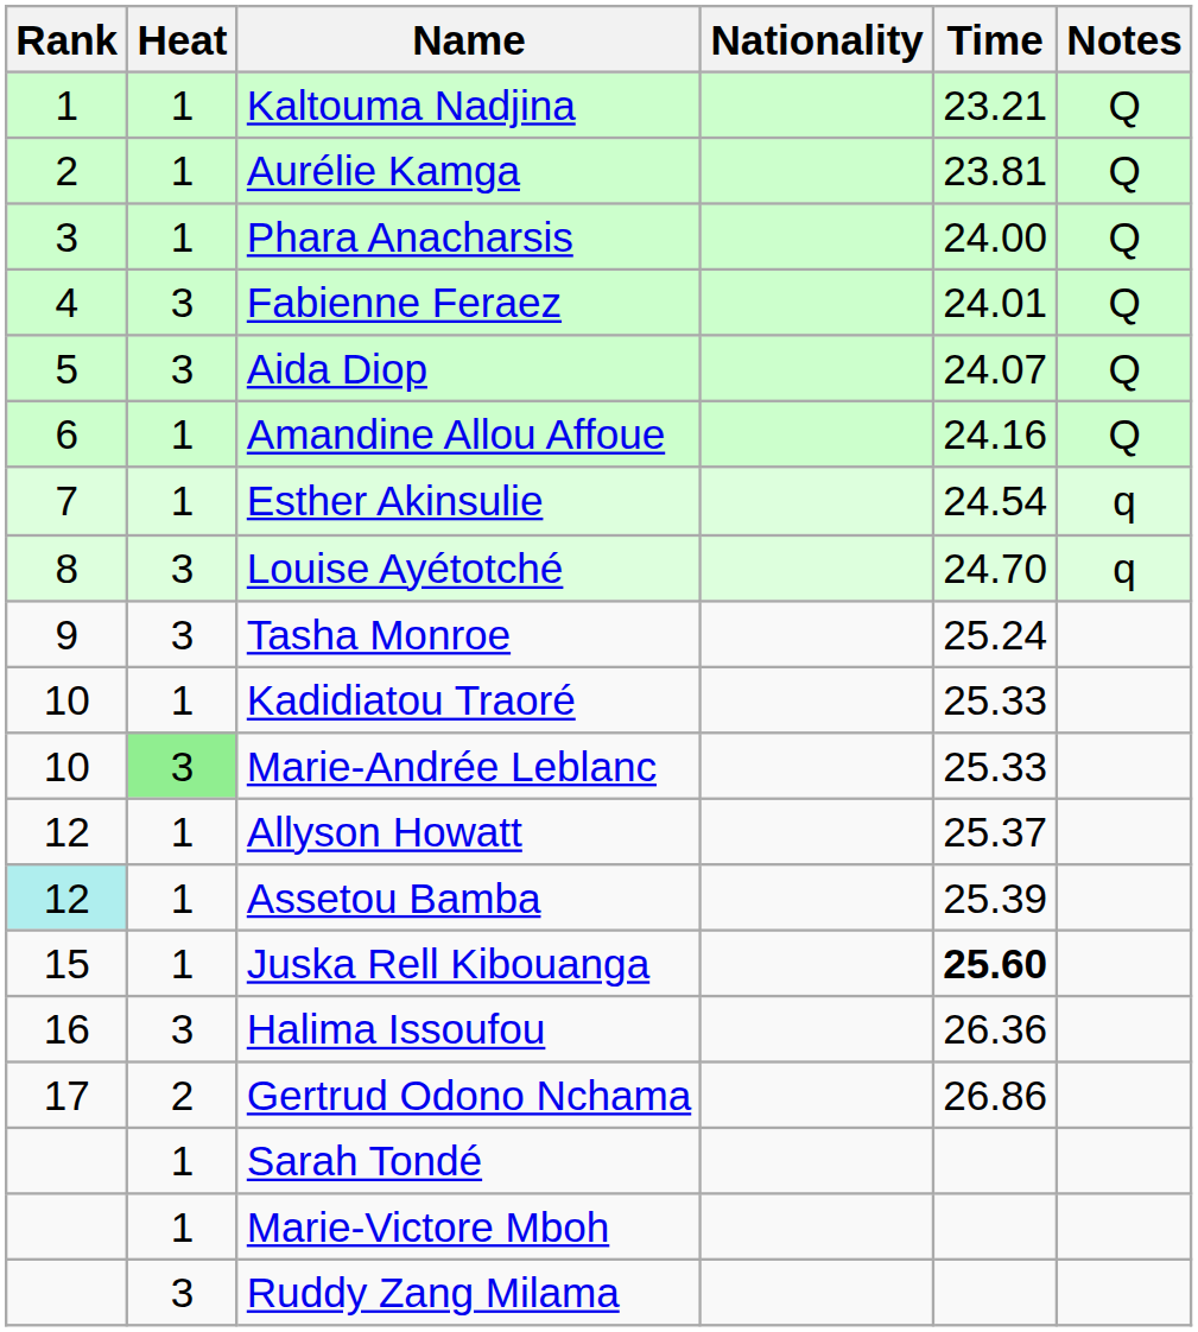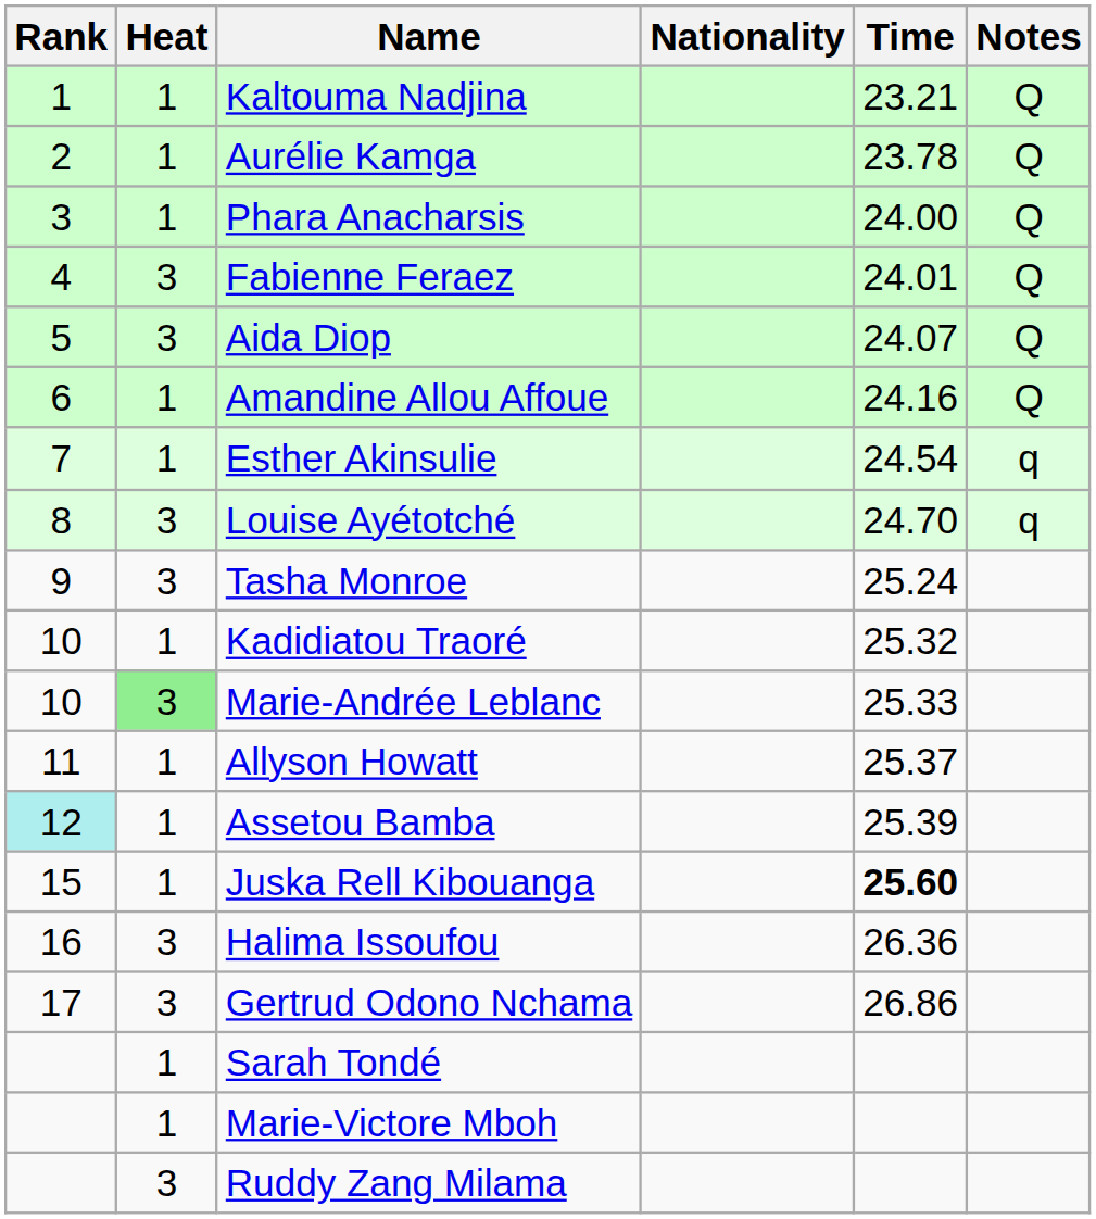Aurélie Kamga | Time: 23.81 -> 23.78
Kadidiatou Traoré | Time: 25.33 -> 25.32
Allyson Howatt | Rank: 12 -> 11
Gertrud Odono Nchama | Heat: 2 -> 3
